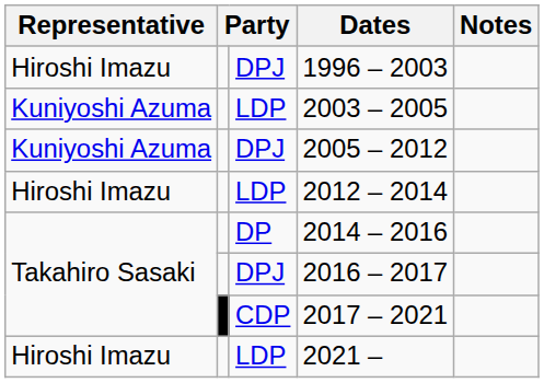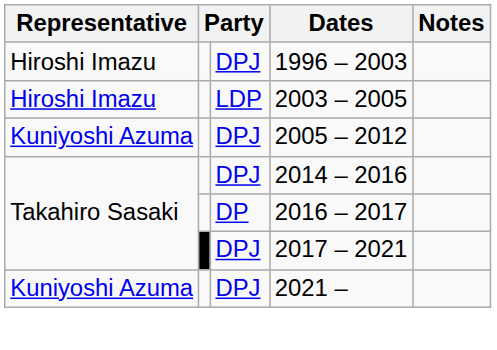2003 – 2005 | Representative: Kuniyoshi Azuma -> Hiroshi Imazu
- row: Hiroshi Imazu | LDP | 2012 – 2014
2014 – 2016 | column 3: DP -> DPJ
2016 – 2017 | column 3: DPJ -> DP
2017 – 2021 | column 3: CDP -> DPJ
2021 – | Representative: Hiroshi Imazu -> Kuniyoshi Azuma
2021 – | column 3: LDP -> DPJ
